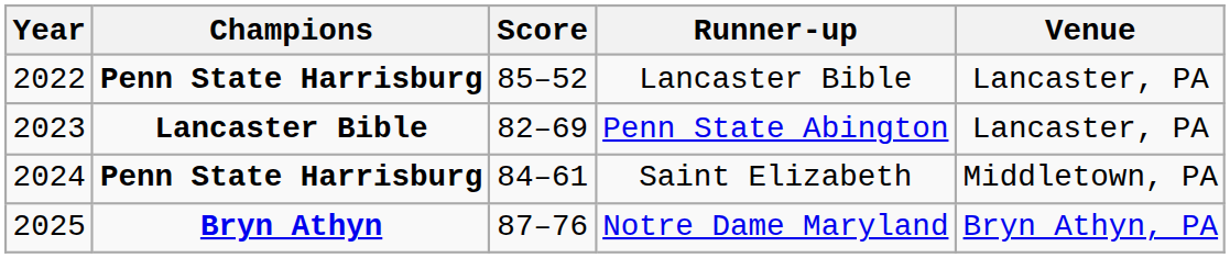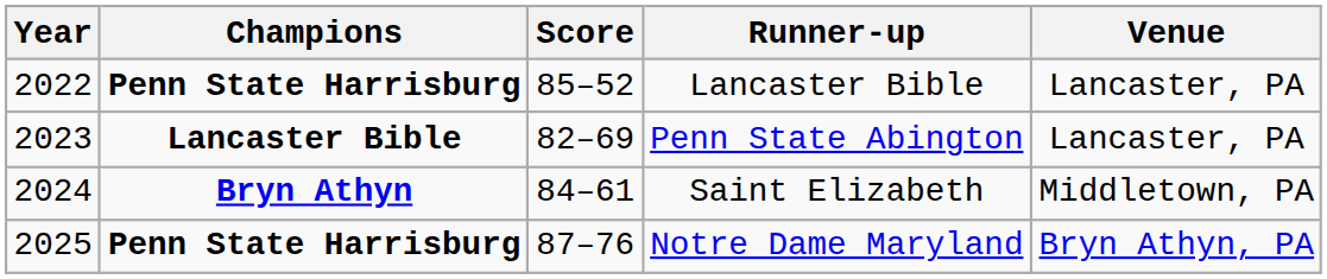Saint Elizabeth | Champions: Penn State Harrisburg -> Bryn Athyn
Notre Dame Maryland | Champions: Bryn Athyn -> Penn State Harrisburg
